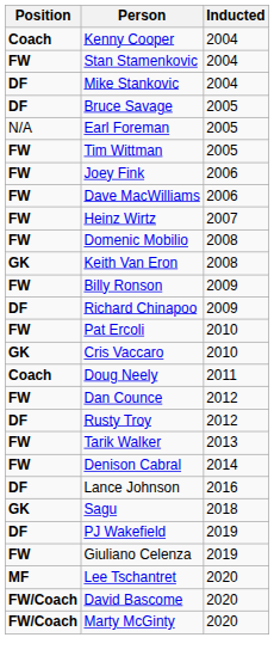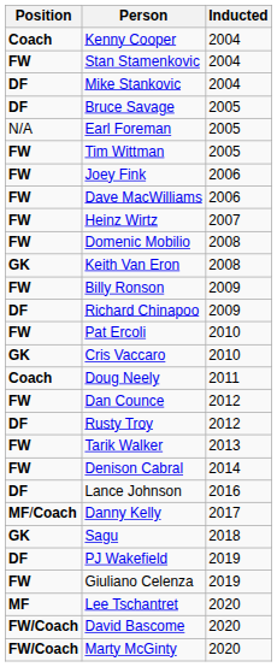+ row: MF/Coach | Danny Kelly | 2017
